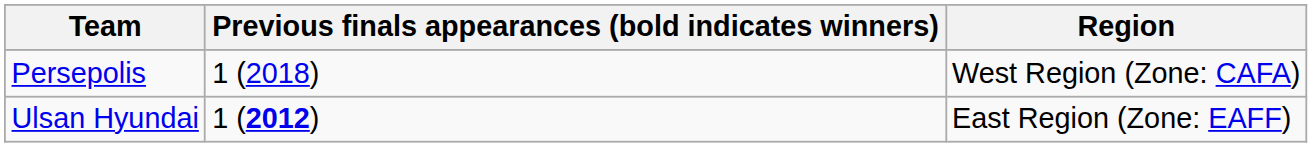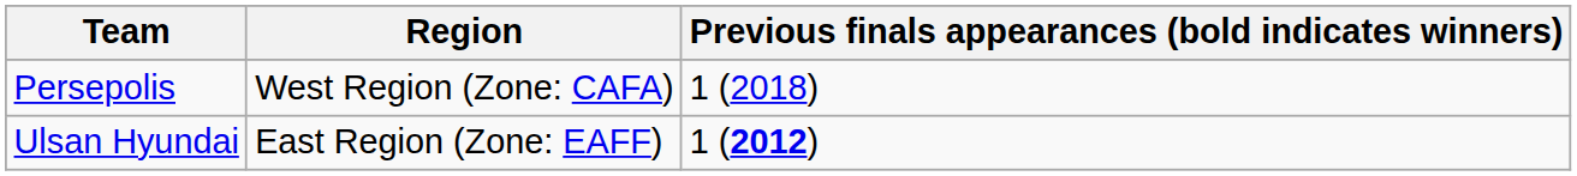columns swapped: Region <-> Previous finals appearances (bold indicates winners)
